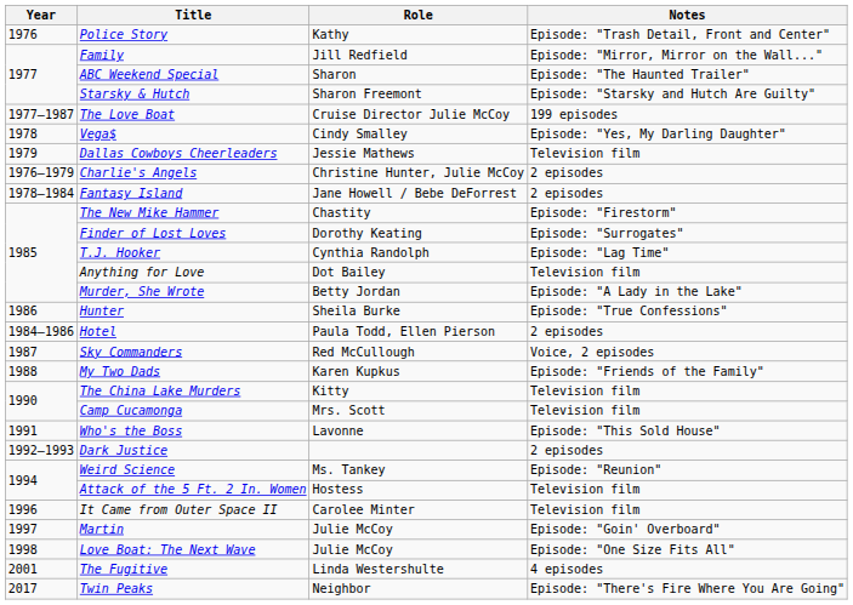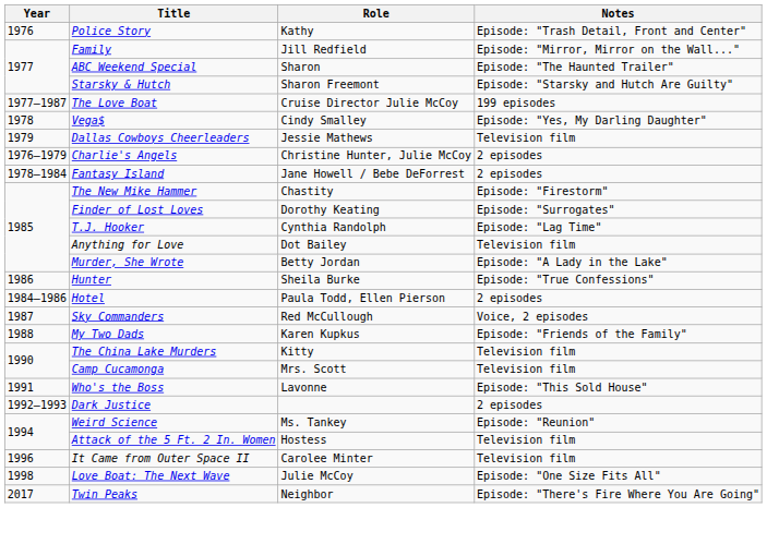- row: 1997 | Martin | Julie McCoy | Episode: "Goin' Overboard"
- row: 2001 | The Fugitive | Linda Westershulte | 4 episodes
